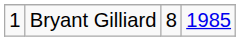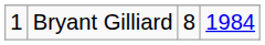Bryant Gilliard | column 4: 1985 -> 1984
